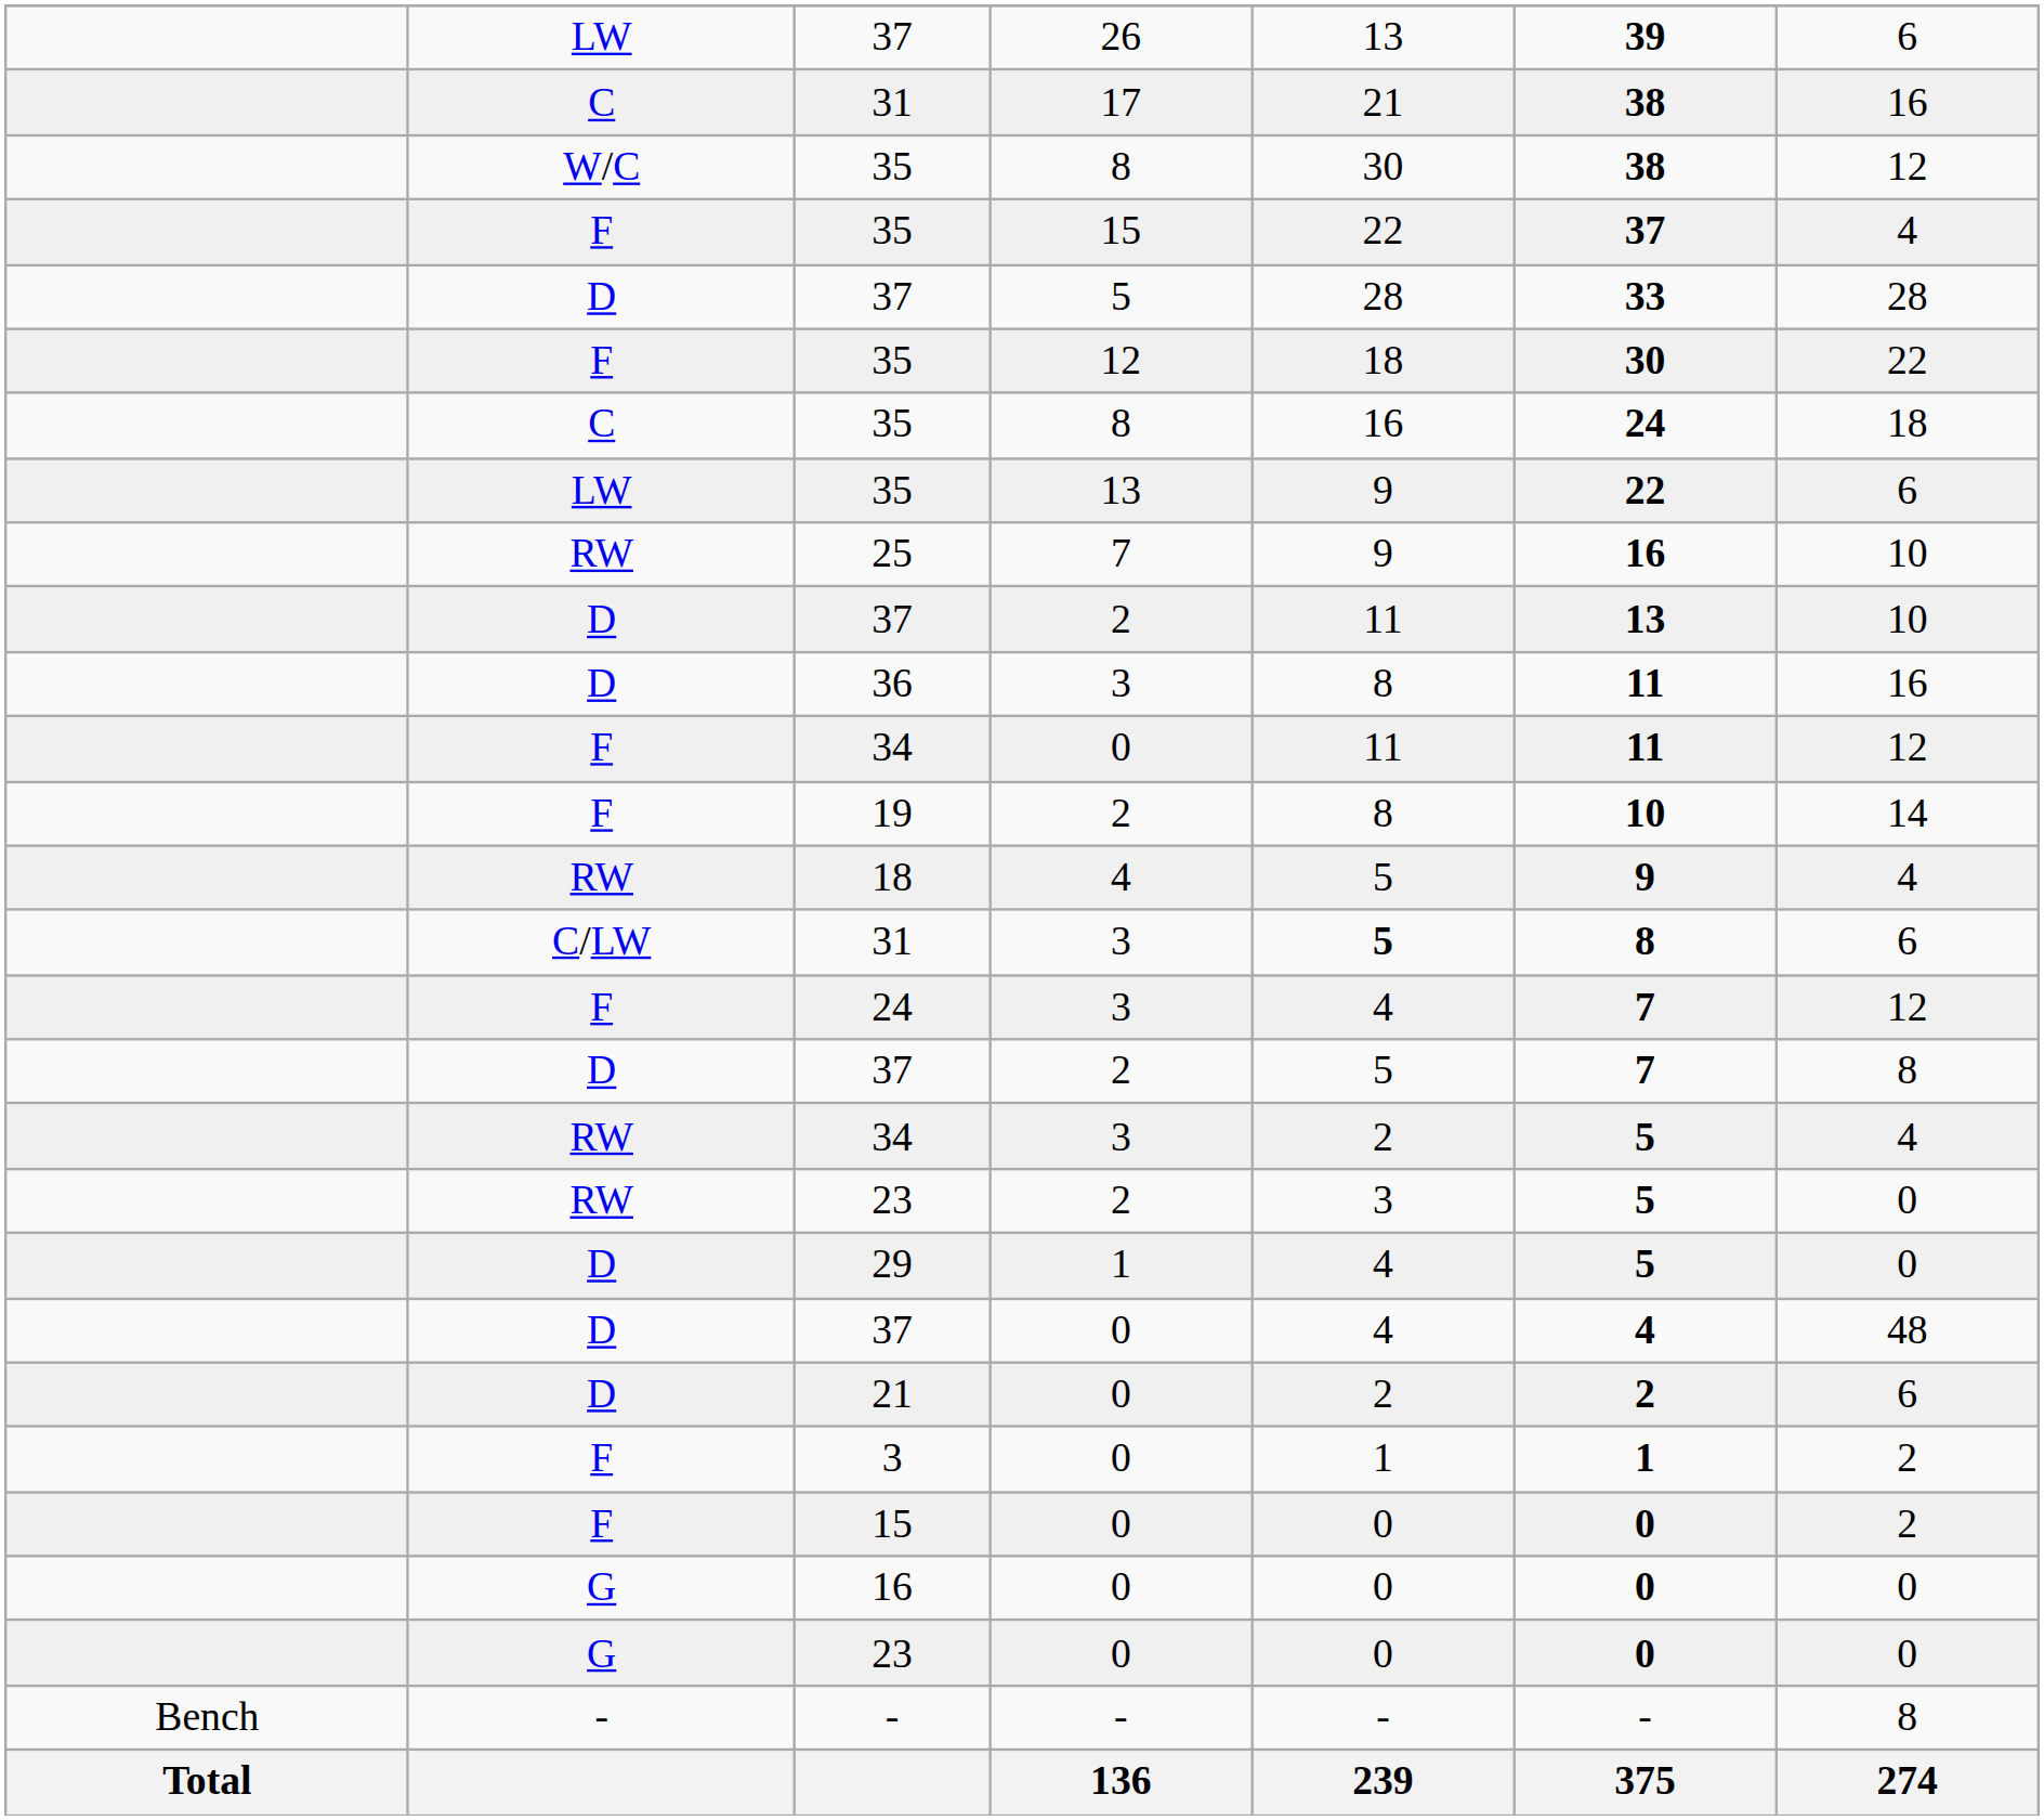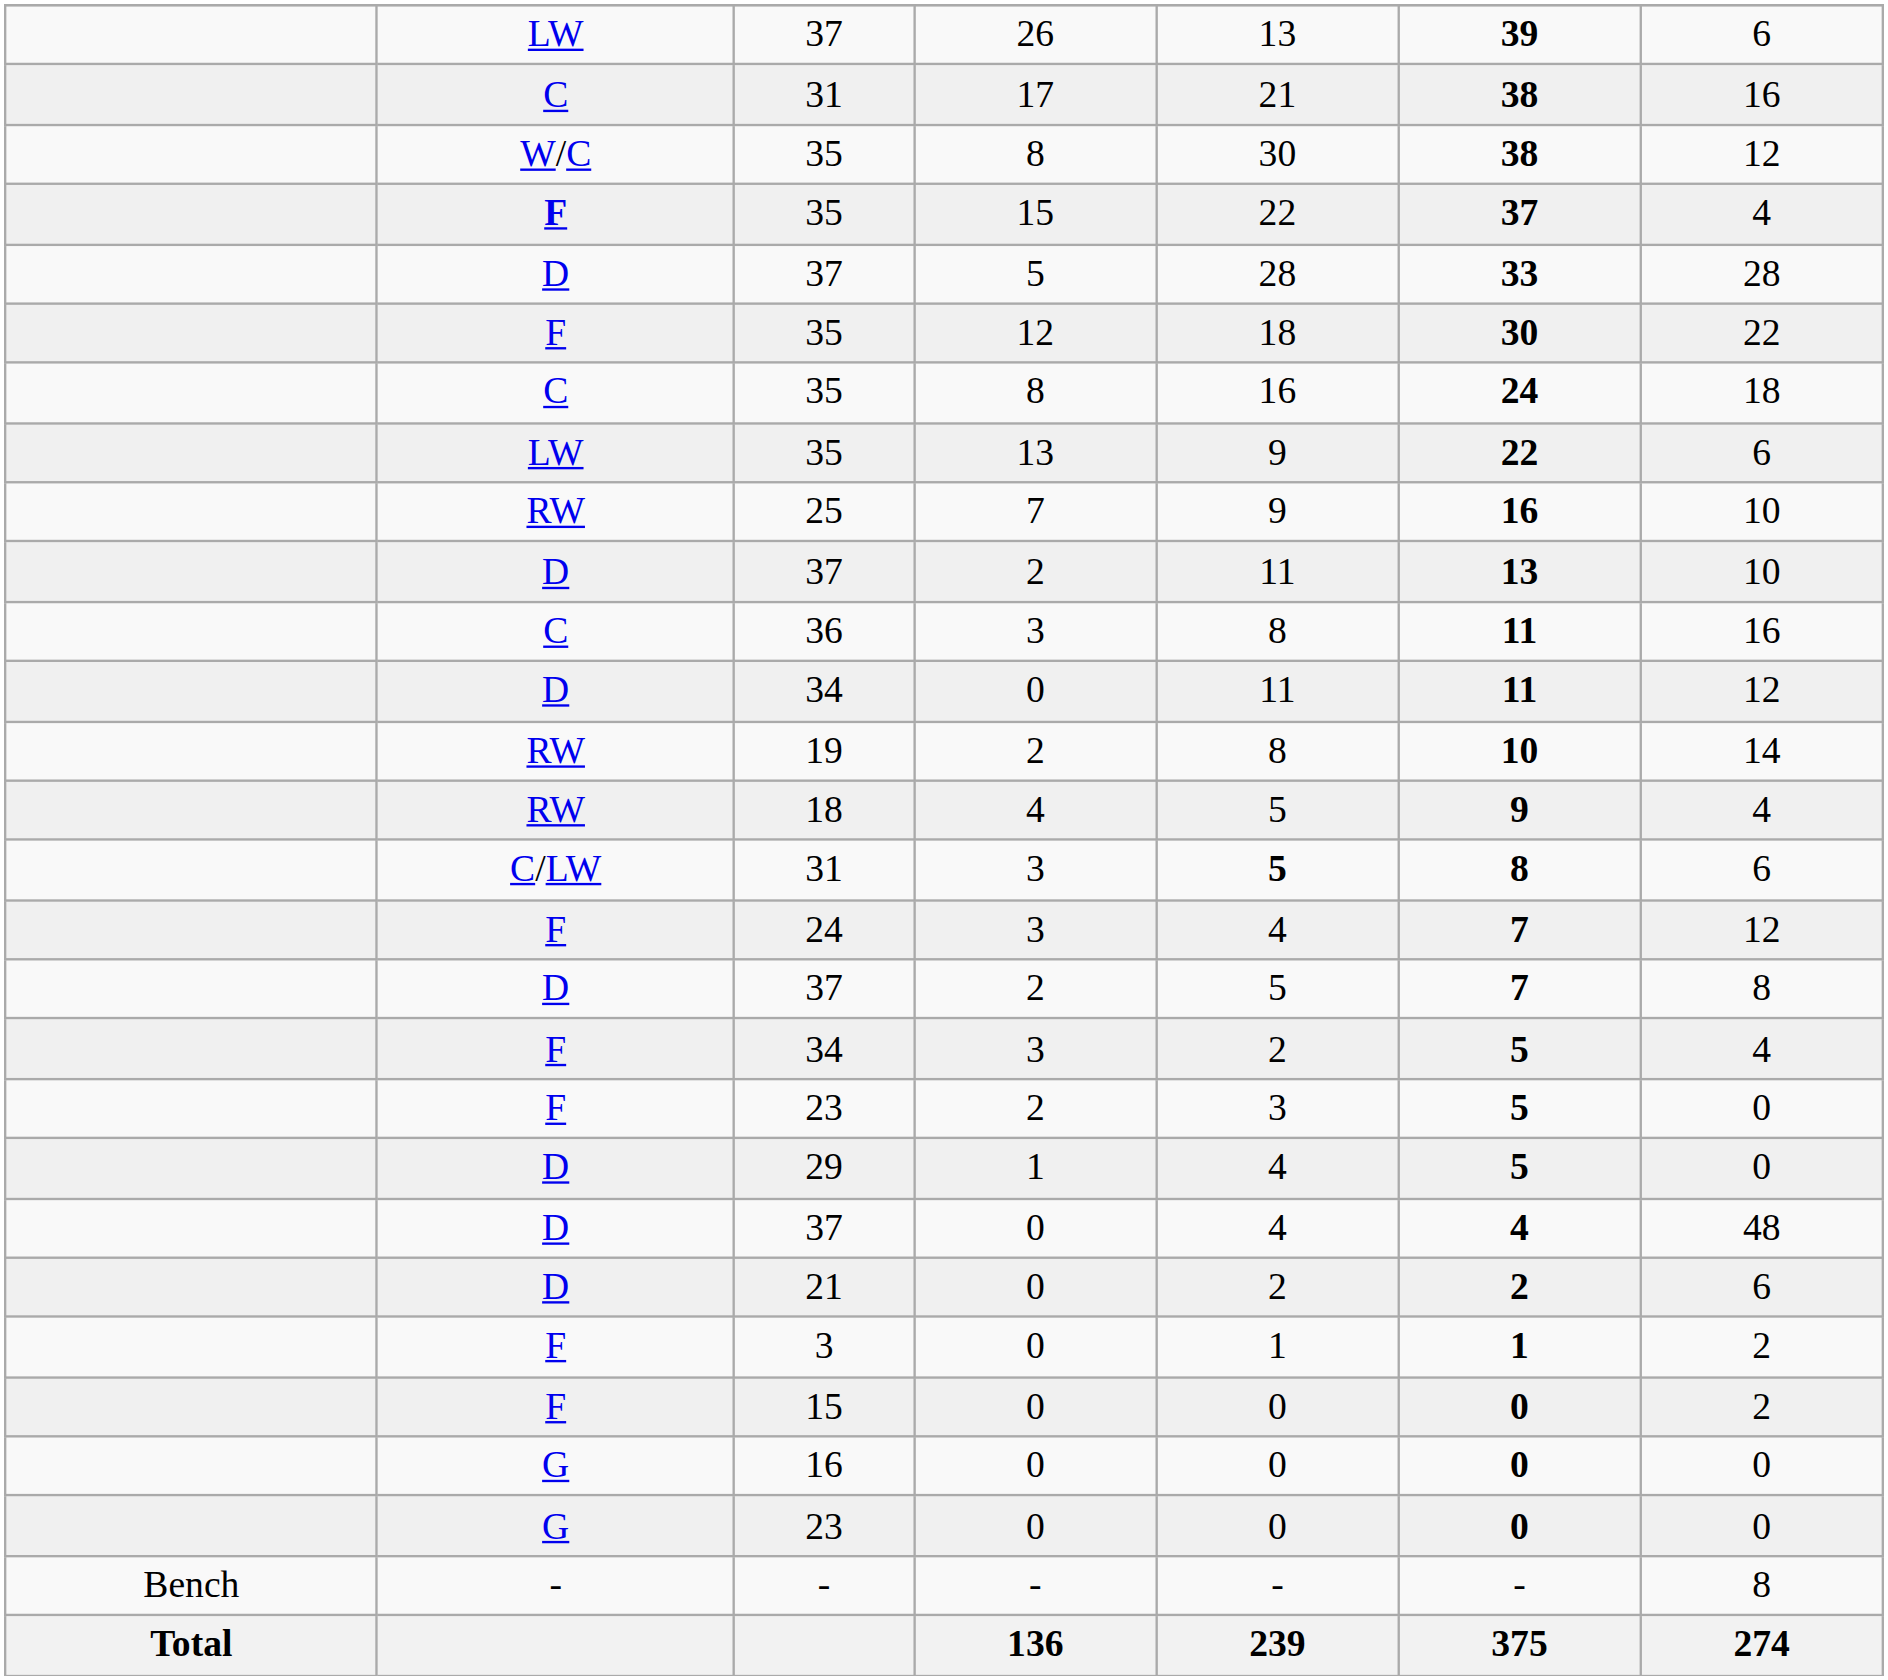35 / 15 | column 2: normal -> bold
36 | column 2: D -> C
34 / 0 | column 2: F -> D
19 | column 2: F -> RW
34 / 3 | column 2: RW -> F
23 / 2 | column 2: RW -> F
